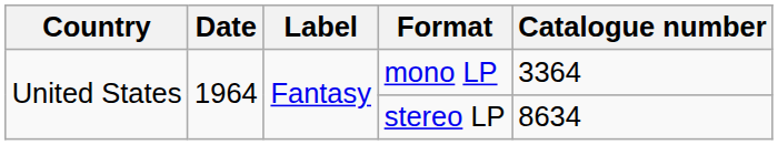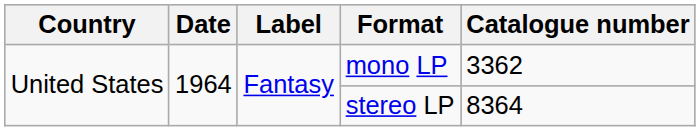mono LP | Catalogue number: 3364 -> 3362
stereo LP | Catalogue number: 8634 -> 8364
